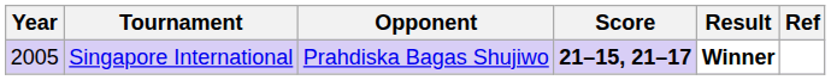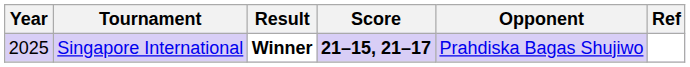columns swapped: Opponent <-> Result
Singapore International | Year: 2005 -> 2025
